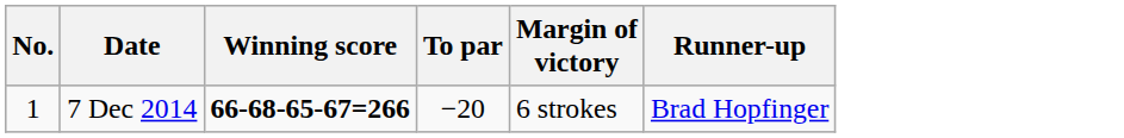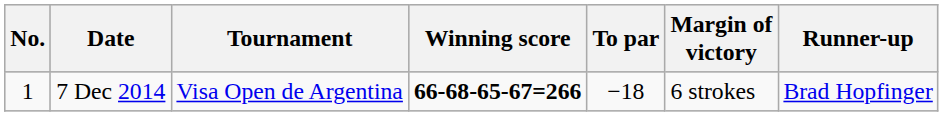+ column: Tournament | Visa Open de Argentina
7 Dec 2014 | To par: −20 -> −18
